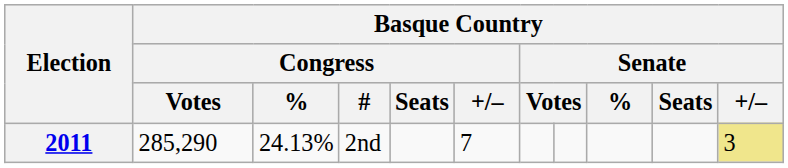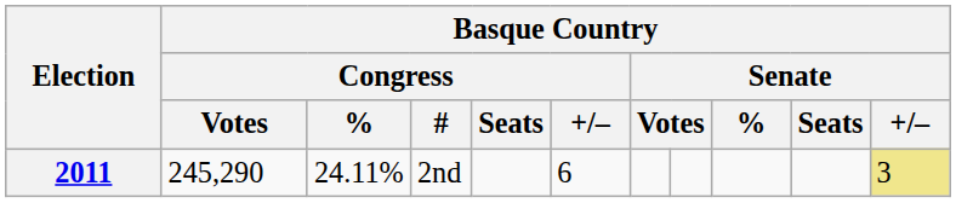2011 | Basque Country / Congress / Votes: 285,290 -> 245,290
2011 | Basque Country / Congress / %: 24.13% -> 24.11%
2011 | Basque Country / Congress / +/–: 7 -> 6
